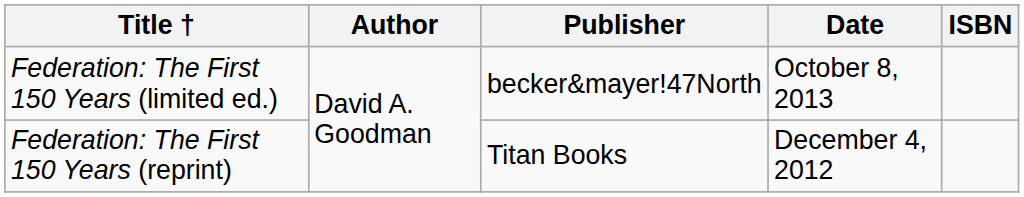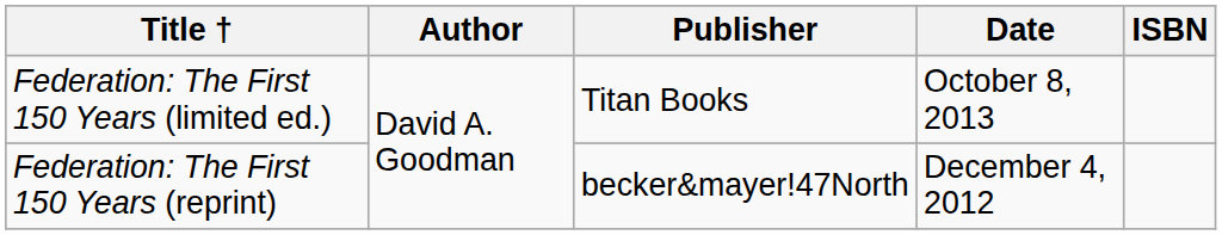Federation: The First 150 Years (limited ed.) | Publisher: becker&mayer!47North -> Titan Books
Federation: The First 150 Years (reprint) | Publisher: Titan Books -> becker&mayer!47North
